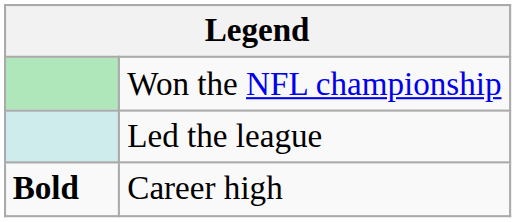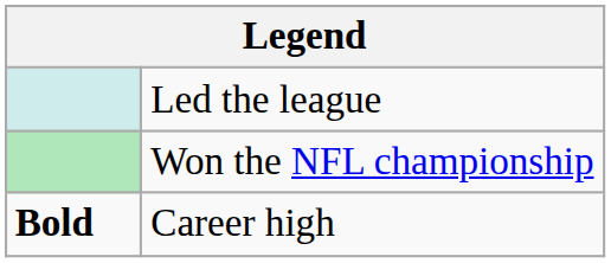rows swapped: Won the NFL championship <-> Led the league
